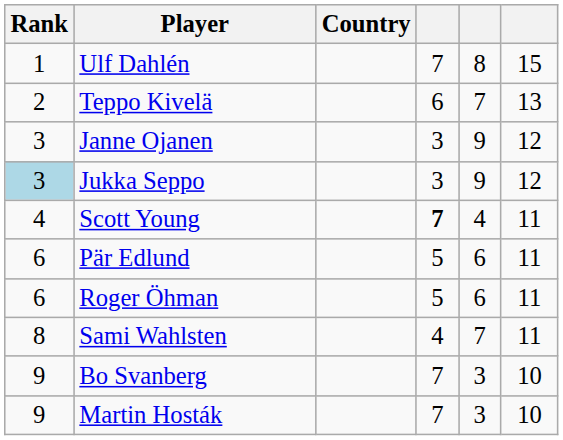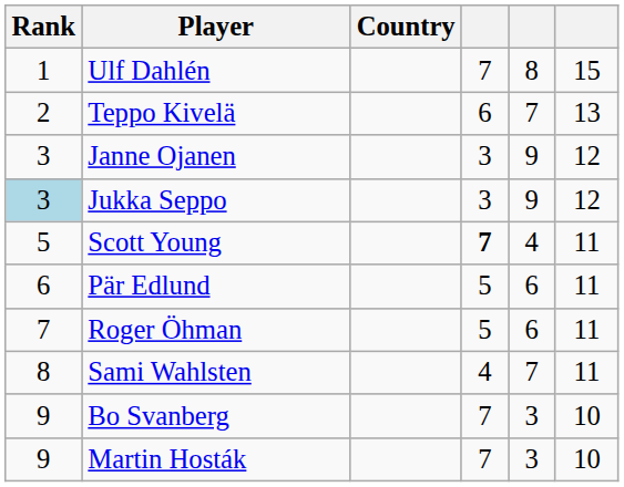Scott Young | Rank: 4 -> 5
Roger Öhman | Rank: 6 -> 7
